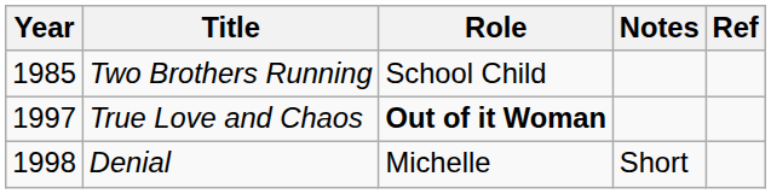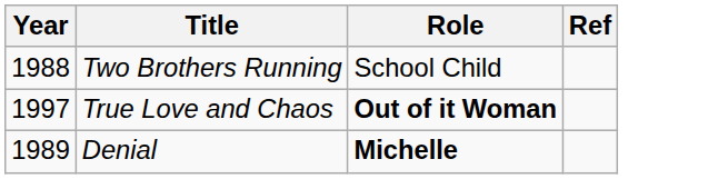- column: Notes | Short
Two Brothers Running | Year: 1985 -> 1988
Denial | Year: 1998 -> 1989
Denial | Role: normal -> bold
